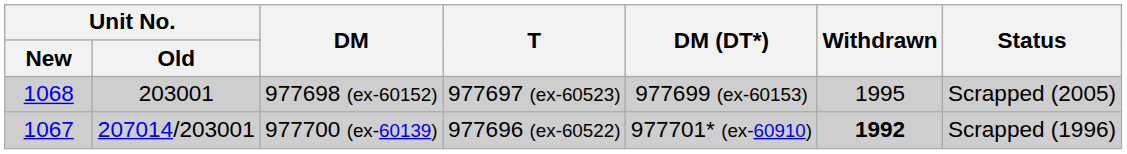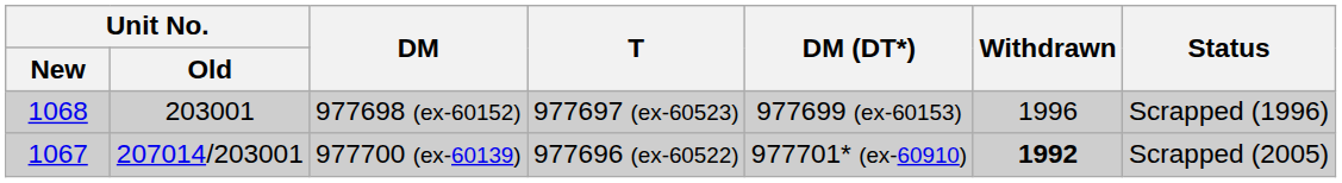977698 (ex-60152) | Withdrawn: 1995 -> 1996
977698 (ex-60152) | Status: Scrapped (2005) -> Scrapped (1996)
977700 (ex-60139) | Status: Scrapped (1996) -> Scrapped (2005)
